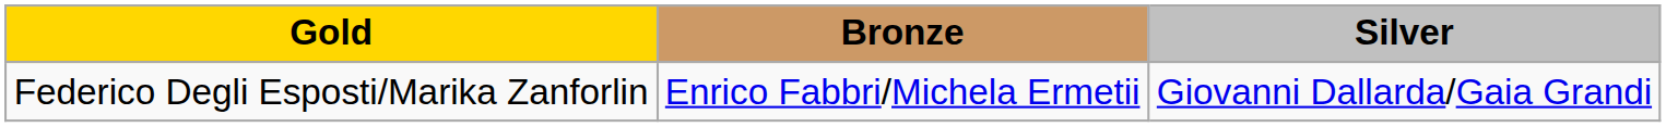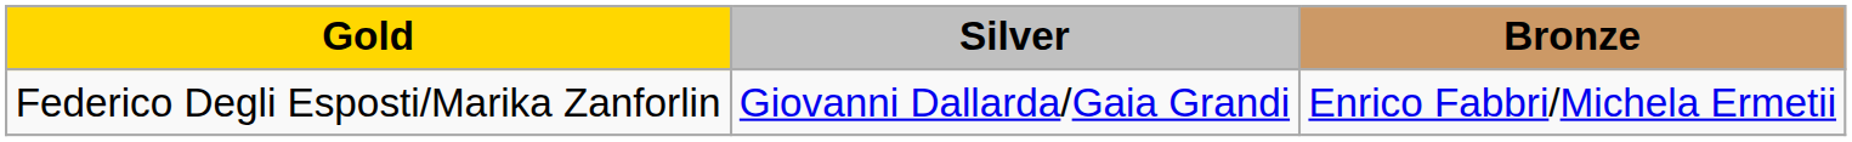columns swapped: Silver <-> Bronze
